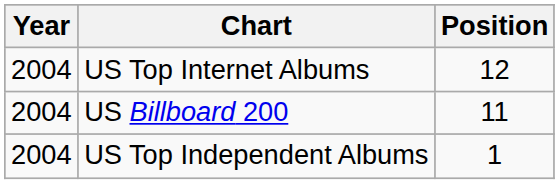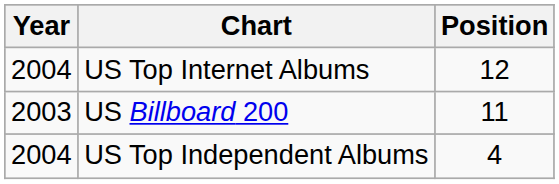US Billboard 200 | Year: 2004 -> 2003
US Top Independent Albums | Position: 1 -> 4
